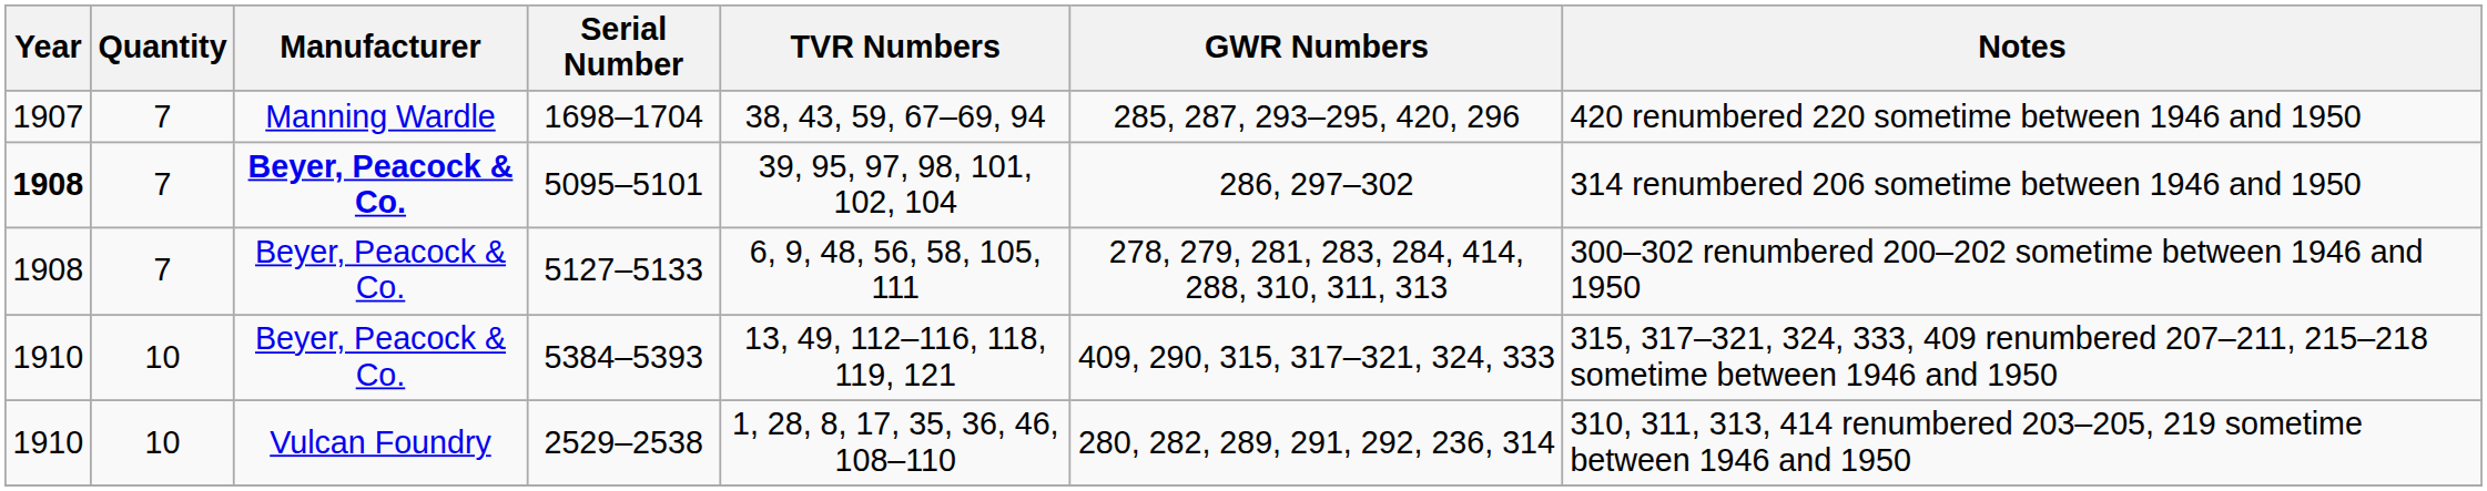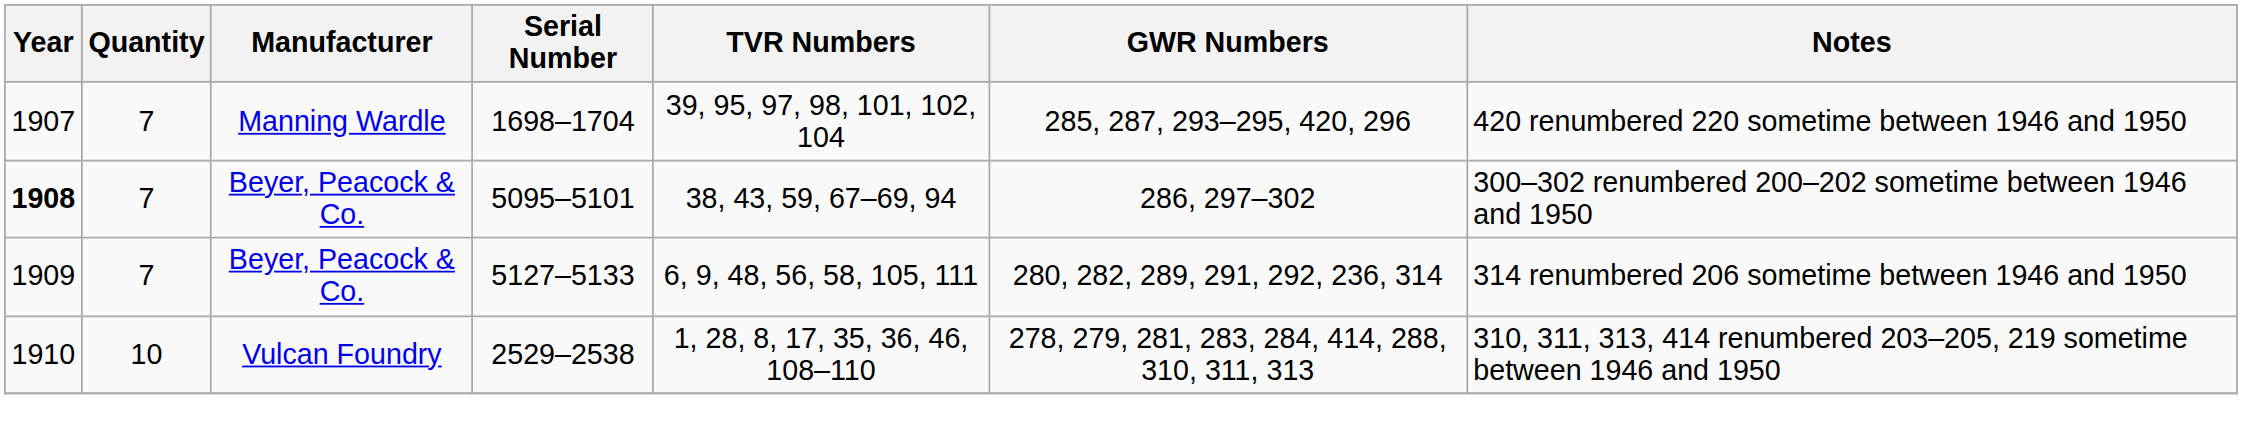1698–1704 | TVR Numbers: 38, 43, 59, 67–69, 94 -> 39, 95, 97, 98, 101, 102, 104
5095–5101 | Manufacturer: bold -> normal
5095–5101 | TVR Numbers: 39, 95, 97, 98, 101, 102, 104 -> 38, 43, 59, 67–69, 94
5095–5101 | Notes: 314 renumbered 206 sometime between 1946 and 1950 -> 300–302 renumbered 200–202 sometime between 1946 and 1950
5127–5133 | Year: 1908 -> 1909
5127–5133 | GWR Numbers: 278, 279, 281, 283, 284, 414, 288, 310, 311, 313 -> 280, 282, 289, 291, 292, 236, 314
5127–5133 | Notes: 300–302 renumbered 200–202 sometime between 1946 and 1950 -> 314 renumbered 206 sometime between 1946 and 1950
- row: 1910 | 10 | Beyer, Peacock & Co. | 5384–5393 | 13, 49, 112–116, 118, 119, 121 | 409, 290, 315, 317–321, 324, 333 | 315, 317–321, 324, 333, 409 renumbered 207–211, 215–218 sometime between 1946 and 1950
2529–2538 | GWR Numbers: 280, 282, 289, 291, 292, 236, 314 -> 278, 279, 281, 283, 284, 414, 288, 310, 311, 313
